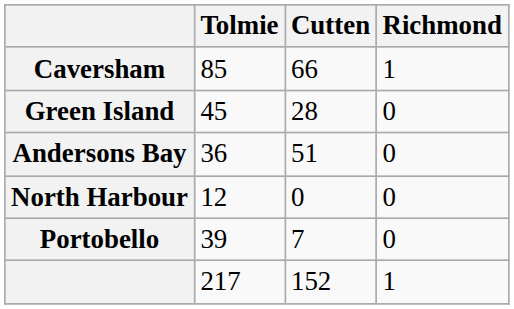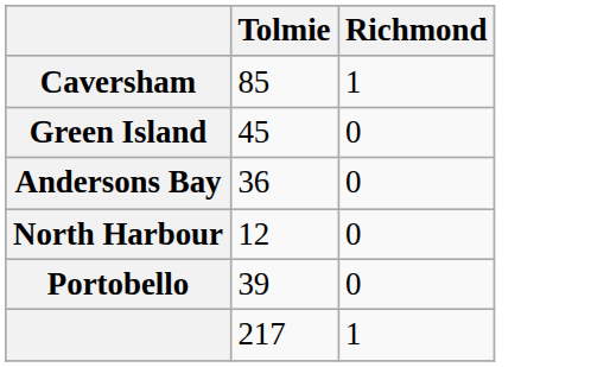- column: Cutten | 66 | 28 | 51 | 0 | 7 | 152
